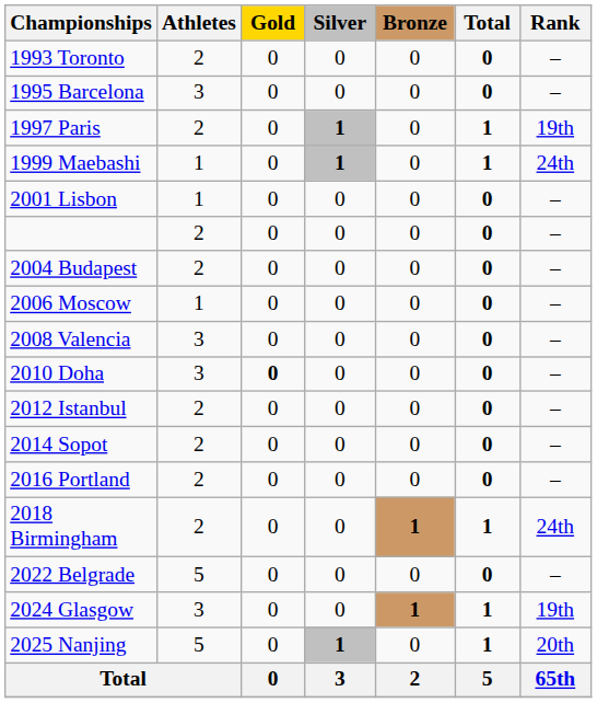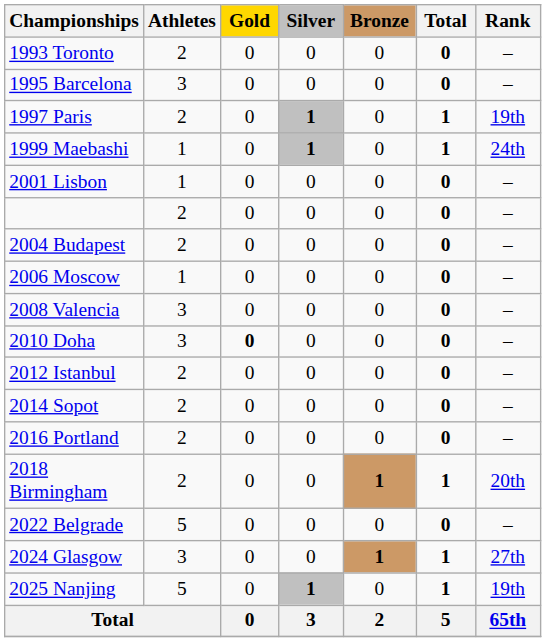2018 Birmingham | Rank: 24th -> 20th
2024 Glasgow | Rank: 19th -> 27th
2025 Nanjing | Rank: 20th -> 19th
